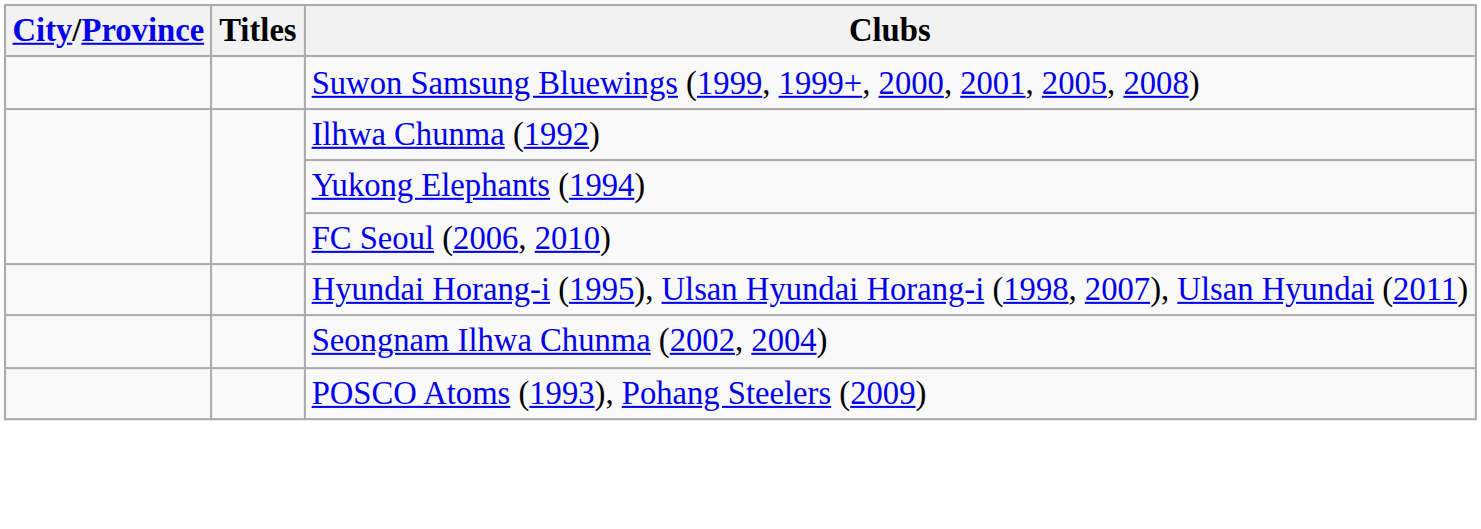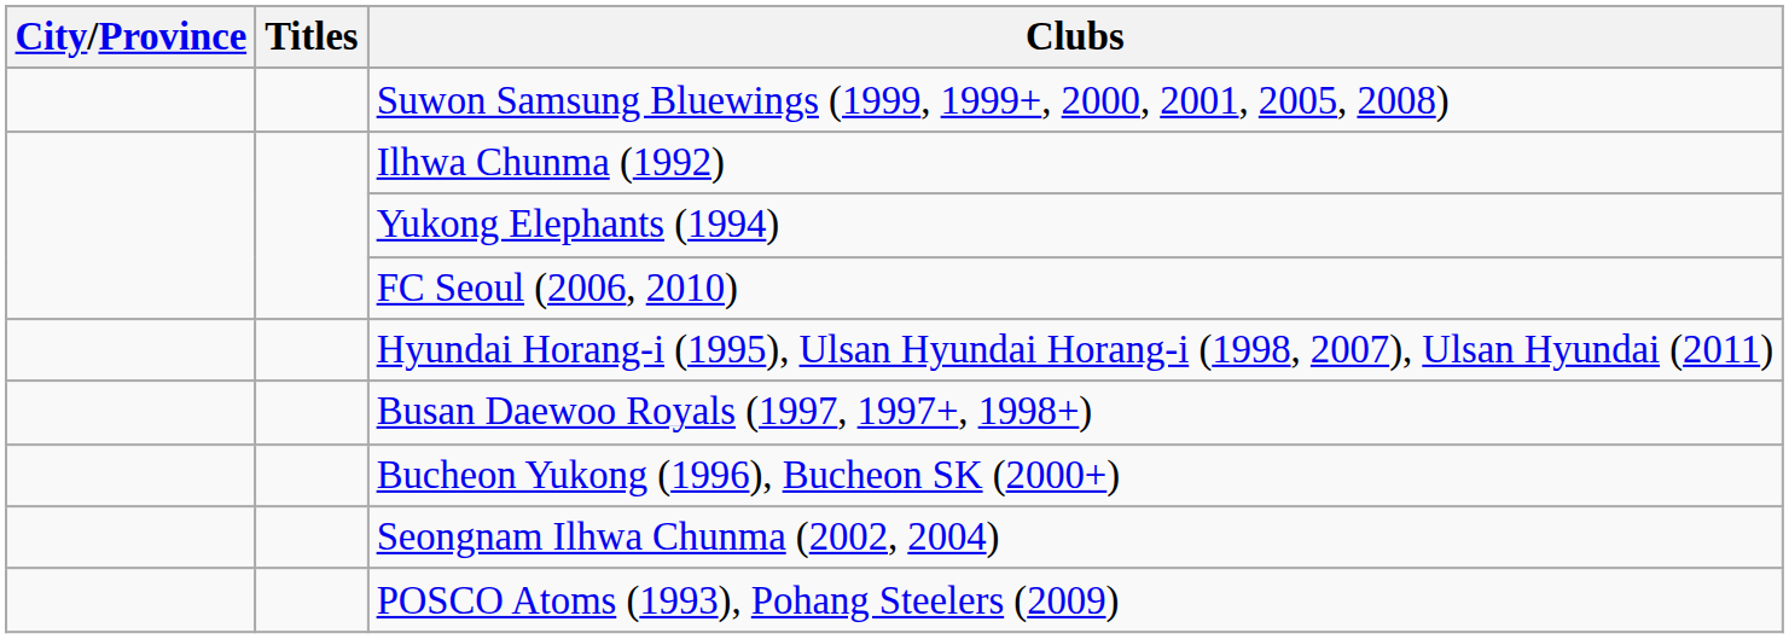+ row: Busan Daewoo Royals (1997, 1997+, 1998+)
+ row: Bucheon Yukong (1996), Bucheon SK (2000+)
